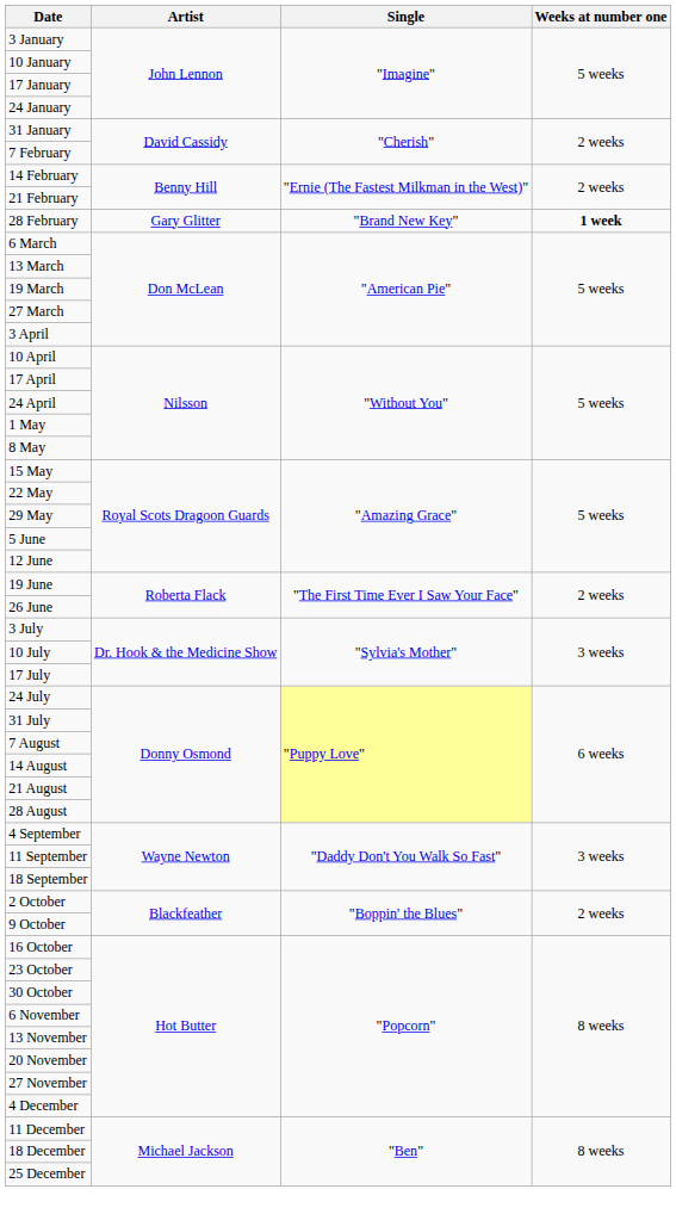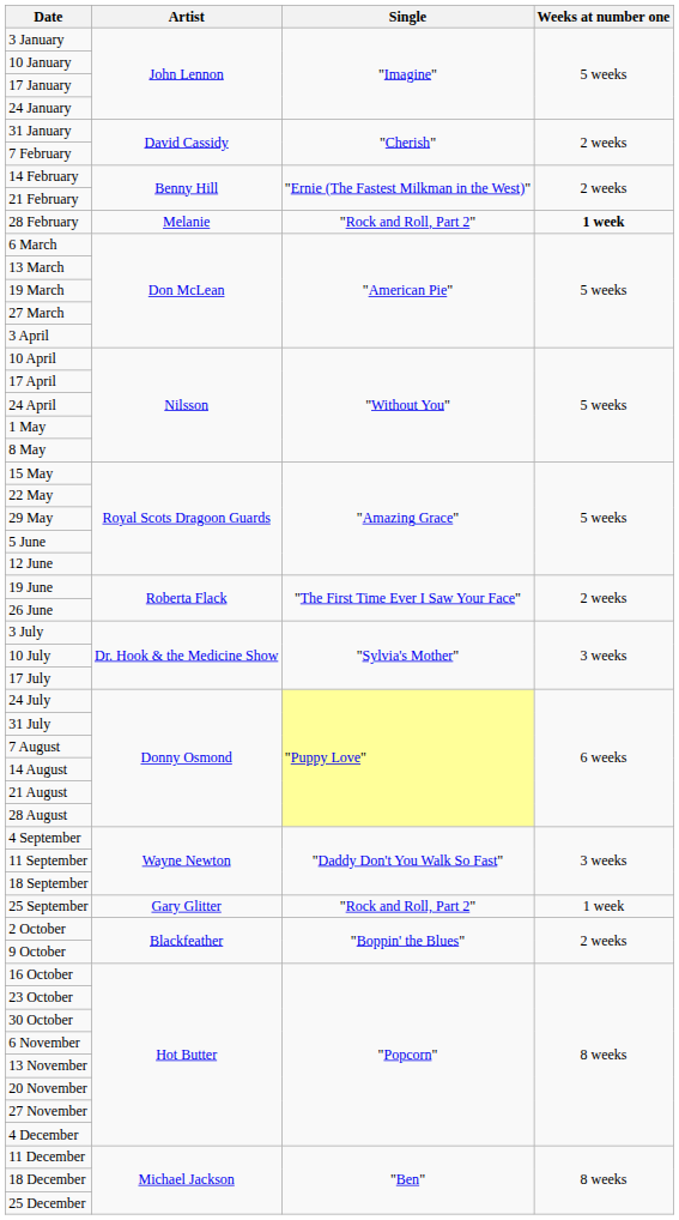28 February | Artist: Gary Glitter -> Melanie
28 February | Single: "Brand New Key" -> "Rock and Roll, Part 2"
+ row: 25 September | Gary Glitter | "Rock and Roll, Part 2" | 1 week
